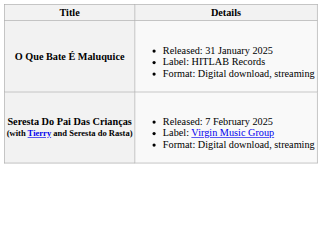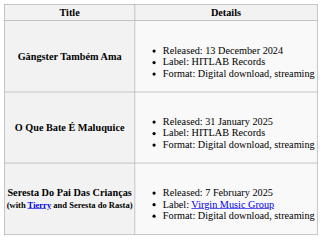+ row: Gângster Também Ama | Released: 13 December 2024 Label: HITLAB Records Format: Digital download, streaming
